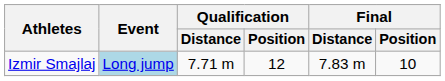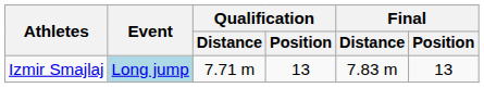Izmir Smajlaj | Qualification / Position: 12 -> 13
Izmir Smajlaj | Final / Position: 10 -> 13
